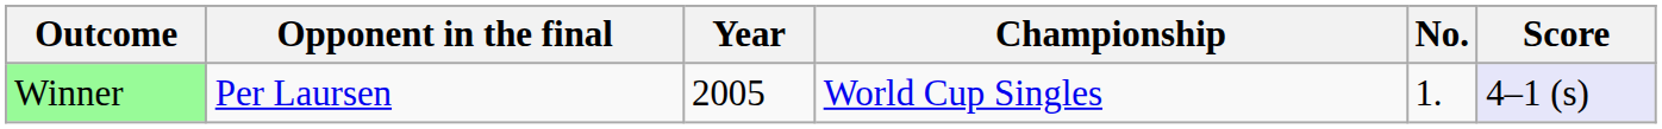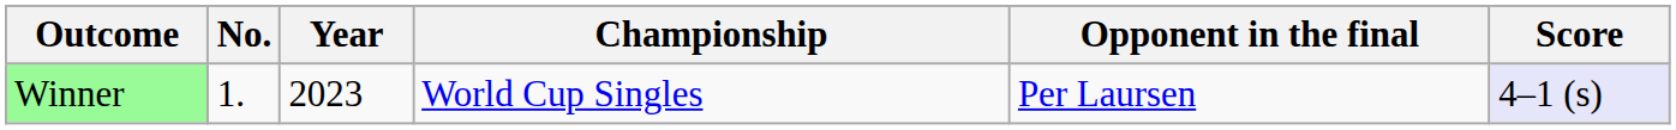columns swapped: No. <-> Opponent in the final
Winner | Year: 2005 -> 2023
